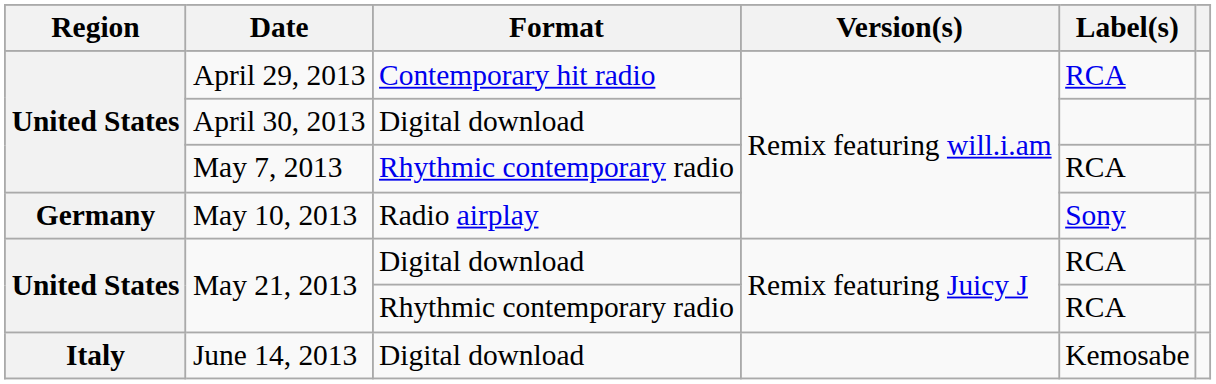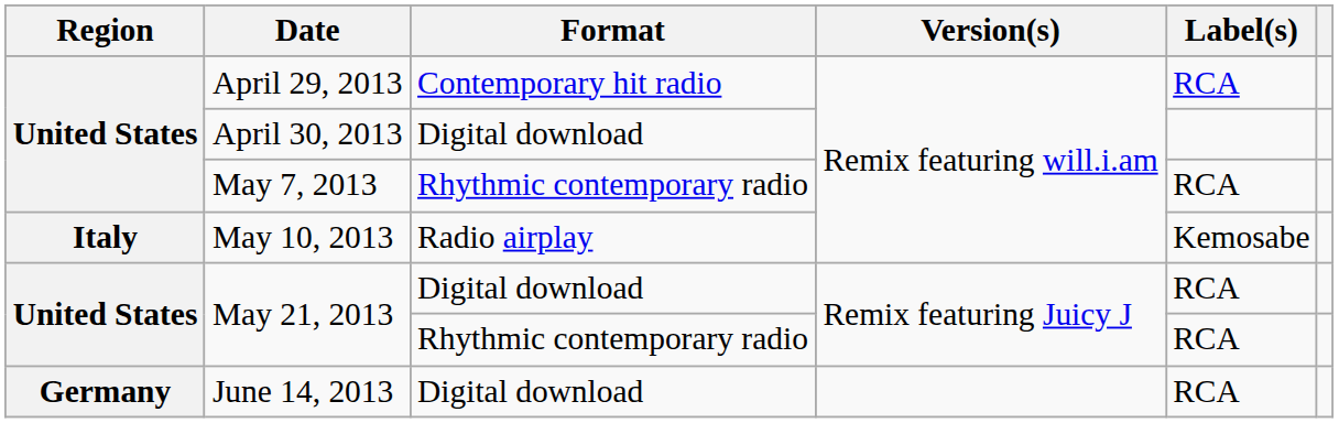May 10, 2013 | Region: Germany -> Italy
May 10, 2013 | Label(s): Sony -> Kemosabe
June 14, 2013 | Region: Italy -> Germany
June 14, 2013 | Label(s): Kemosabe -> RCA
